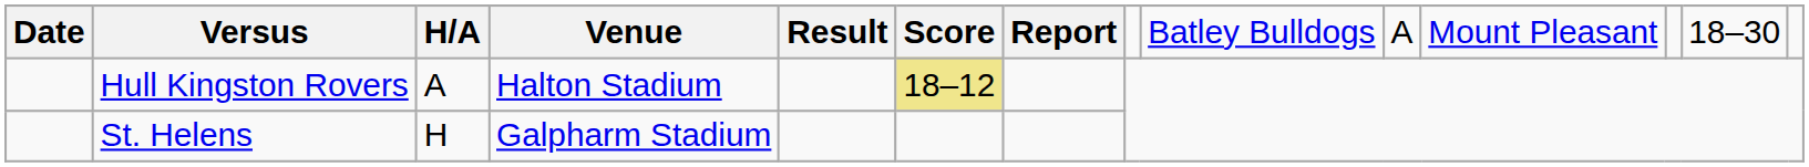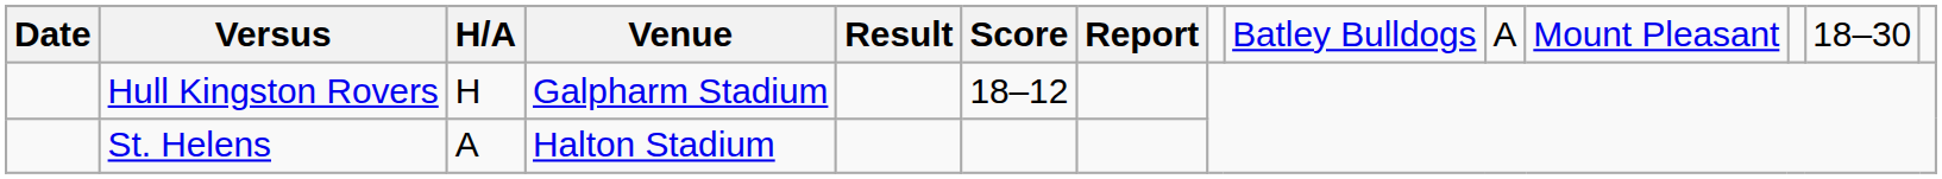Hull Kingston Rovers | column 3: A -> H
Hull Kingston Rovers | column 4: Halton Stadium -> Galpharm Stadium
Hull Kingston Rovers | column 6: khaki background -> no background
St. Helens | column 3: H -> A
St. Helens | column 4: Galpharm Stadium -> Halton Stadium
